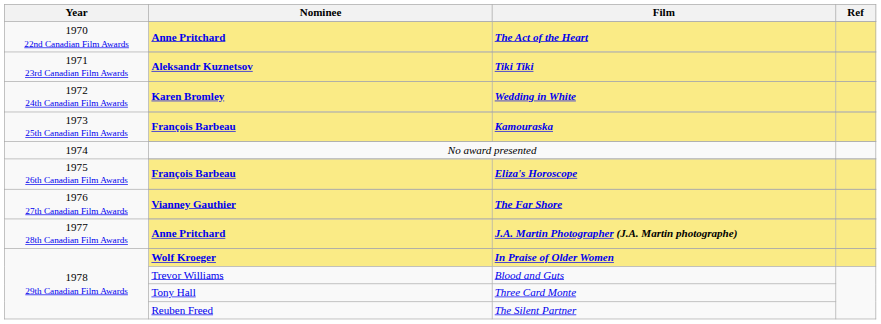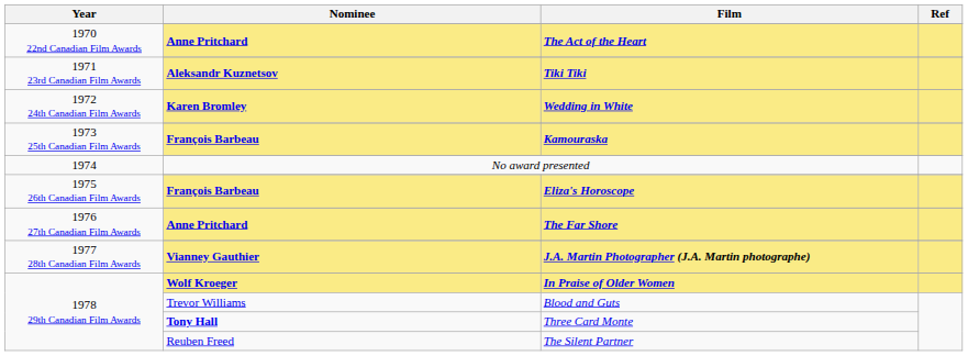The Far Shore | Nominee: Vianney Gauthier -> Anne Pritchard
J.A. Martin Photographer (J.A. Martin photographe) | Nominee: Anne Pritchard -> Vianney Gauthier
Three Card Monte | Nominee: normal -> bold
